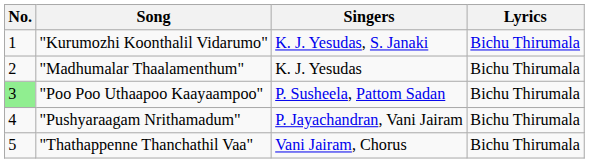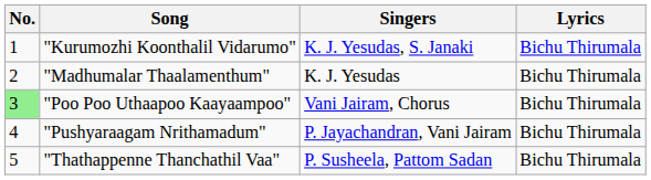"Poo Poo Uthaapoo Kaayaampoo" | Singers: P. Susheela, Pattom Sadan -> Vani Jairam, Chorus
"Thathappenne Thanchathil Vaa" | Singers: Vani Jairam, Chorus -> P. Susheela, Pattom Sadan
